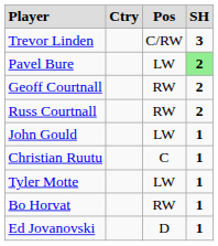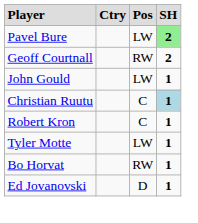- row: Trevor Linden | C/RW | 3
- row: Russ Courtnall | RW | 2
Christian Ruutu | column 4: no background -> lightblue background
+ row: Robert Kron | C | 1
